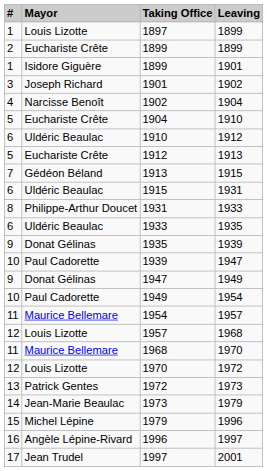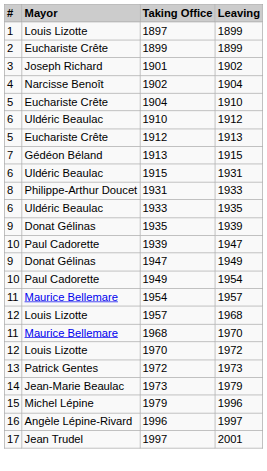- row: 1 | Isidore Giguère | 1899 | 1901
